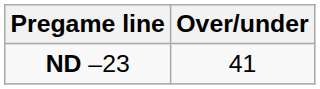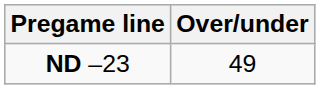ND –23 | Over/under: 41 -> 49
